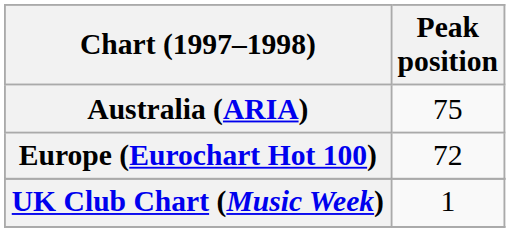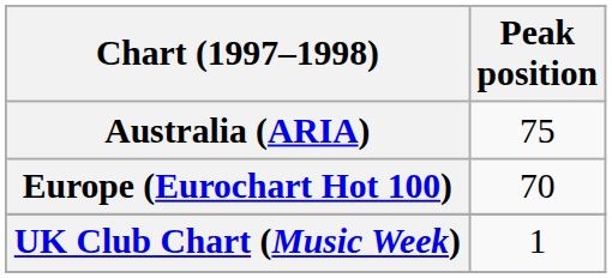Europe (Eurochart Hot 100) | Peak position: 72 -> 70
